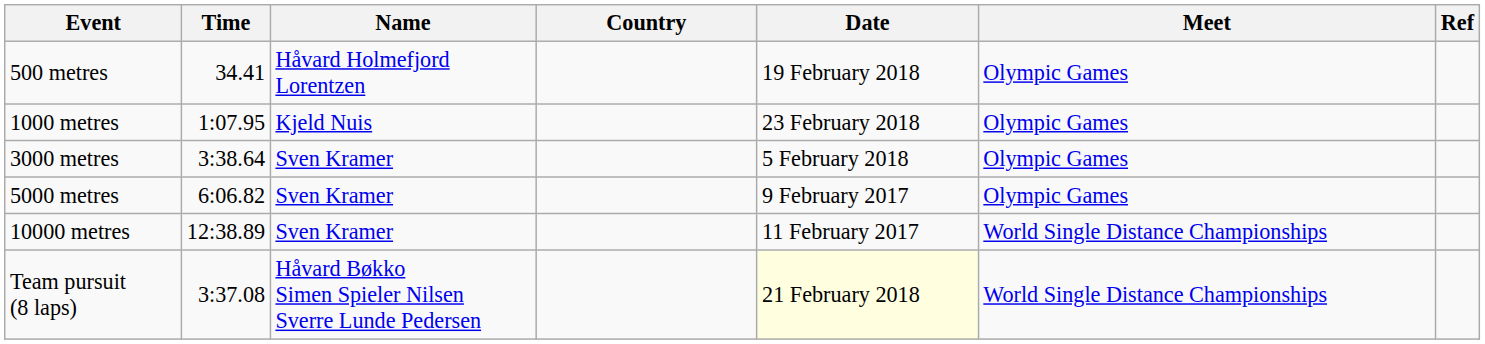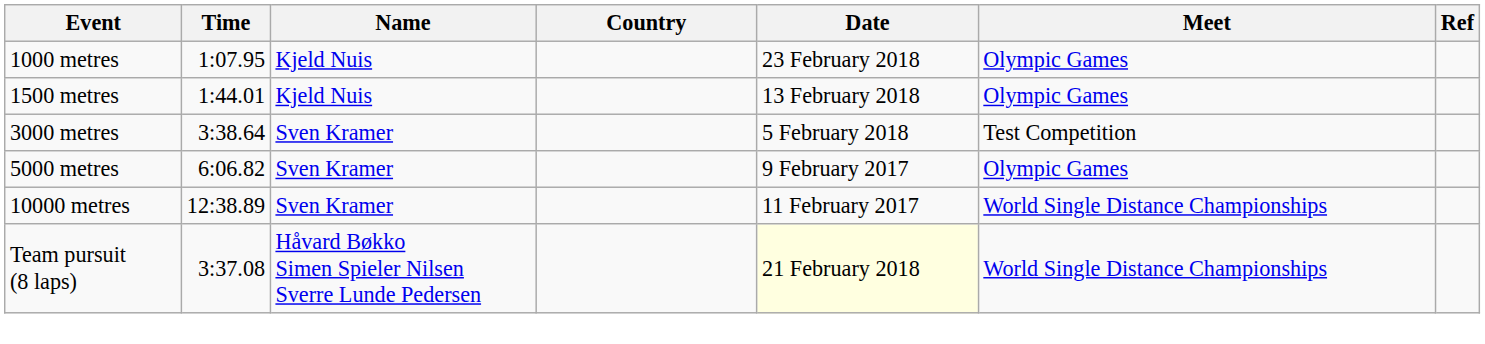- row: 500 metres | 34.41 | Håvard Holmefjord Lorentzen | 19 February 2018 | Olympic Games
+ row: 1500 metres | 1:44.01 | Kjeld Nuis | 13 February 2018 | Olympic Games
3000 metres | Meet: Olympic Games -> Test Competition
